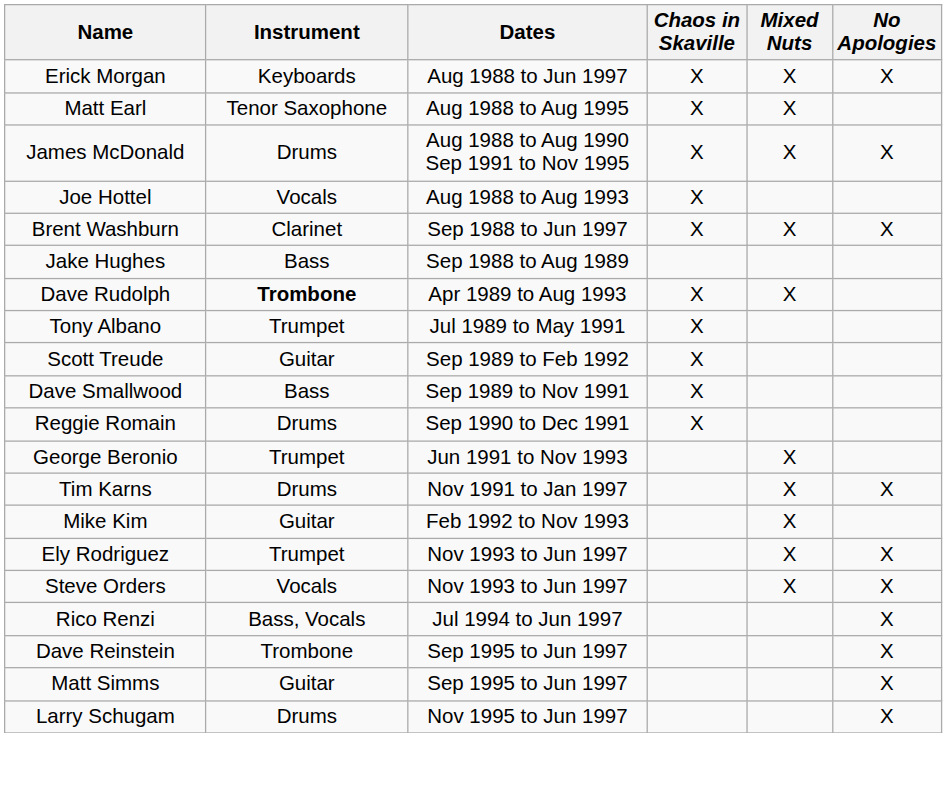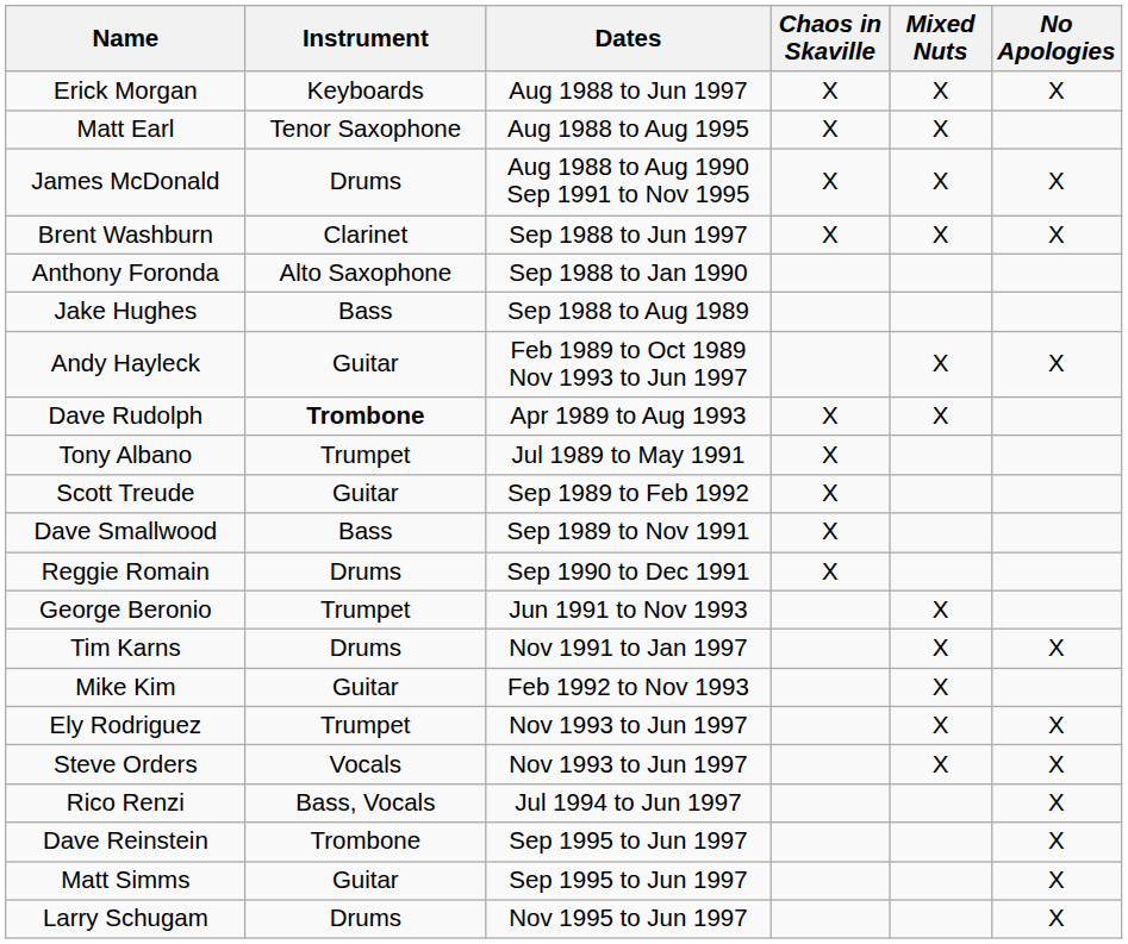- row: Joe Hottel | Vocals | Aug 1988 to Aug 1993 | X
+ row: Anthony Foronda | Alto Saxophone | Sep 1988 to Jan 1990
+ row: Andy Hayleck | Guitar | Feb 1989 to Oct 1989 Nov 1993 to Jun 1997 | X | X
